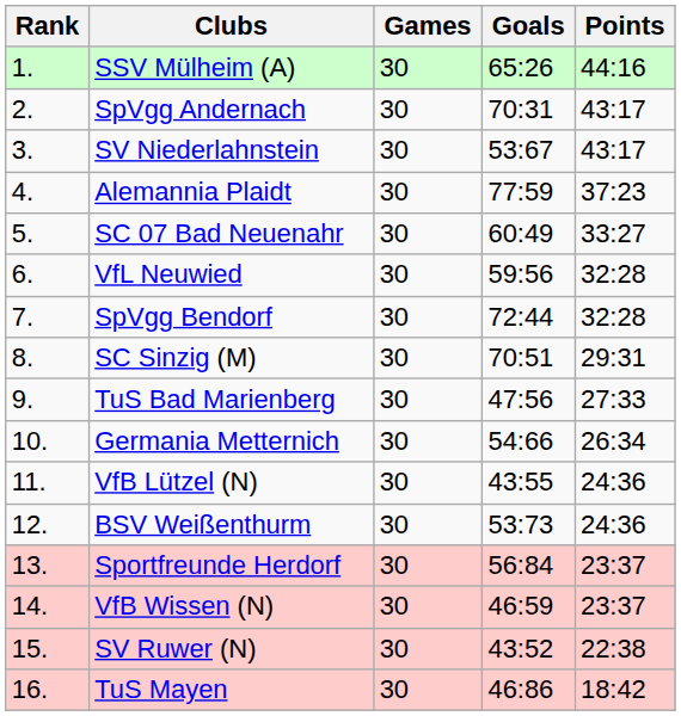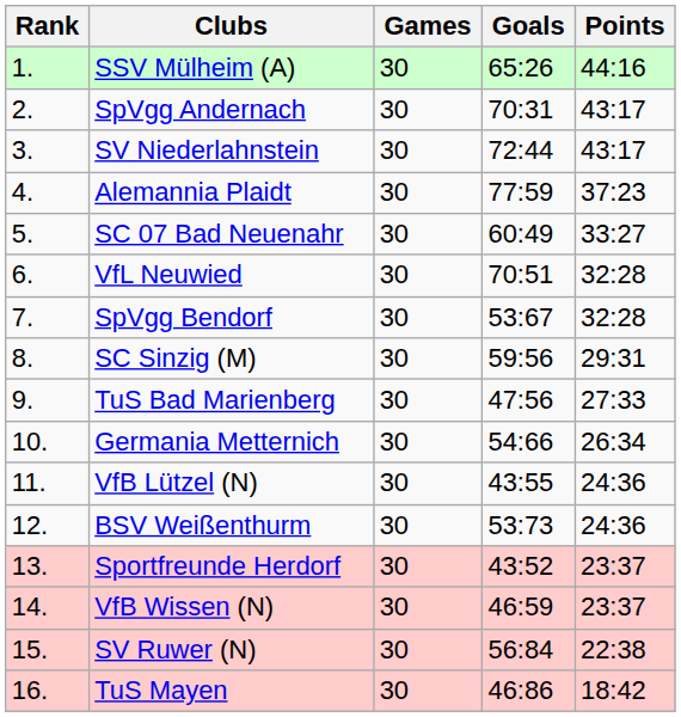SV Niederlahnstein | Goals: 53:67 -> 72:44
VfL Neuwied | Goals: 59:56 -> 70:51
SpVgg Bendorf | Goals: 72:44 -> 53:67
SC Sinzig (M) | Goals: 70:51 -> 59:56
Sportfreunde Herdorf | Goals: 56:84 -> 43:52
SV Ruwer (N) | Goals: 43:52 -> 56:84
